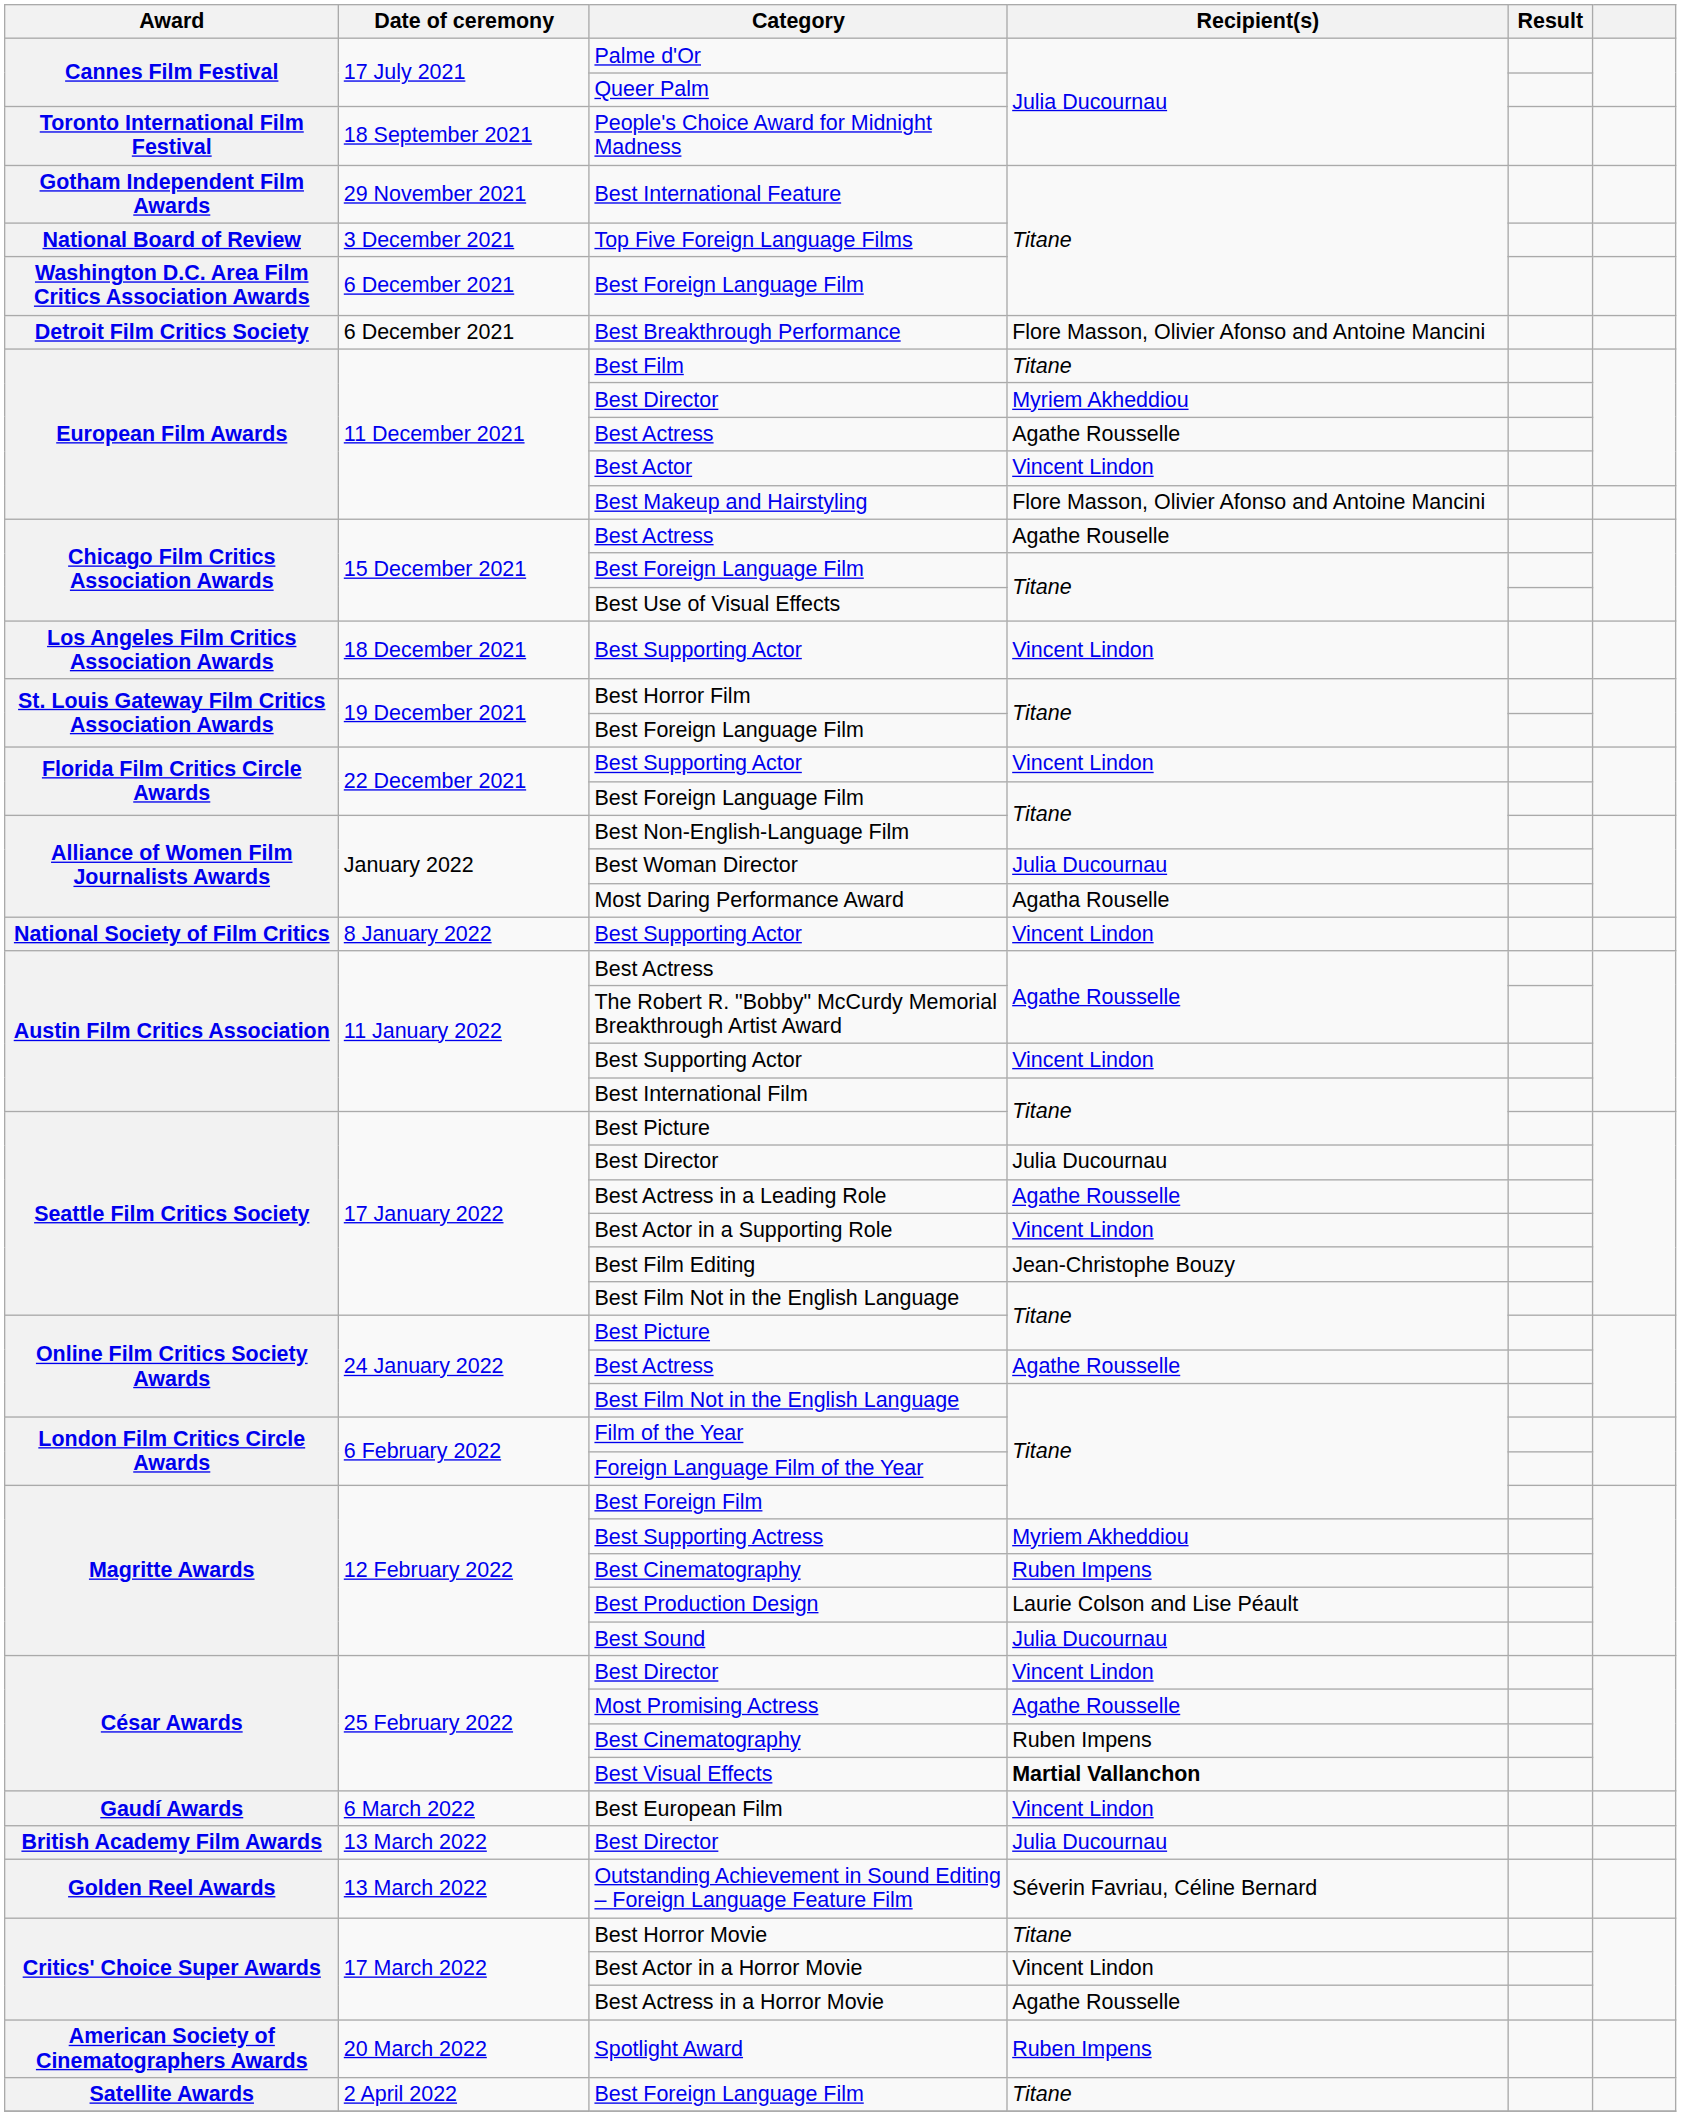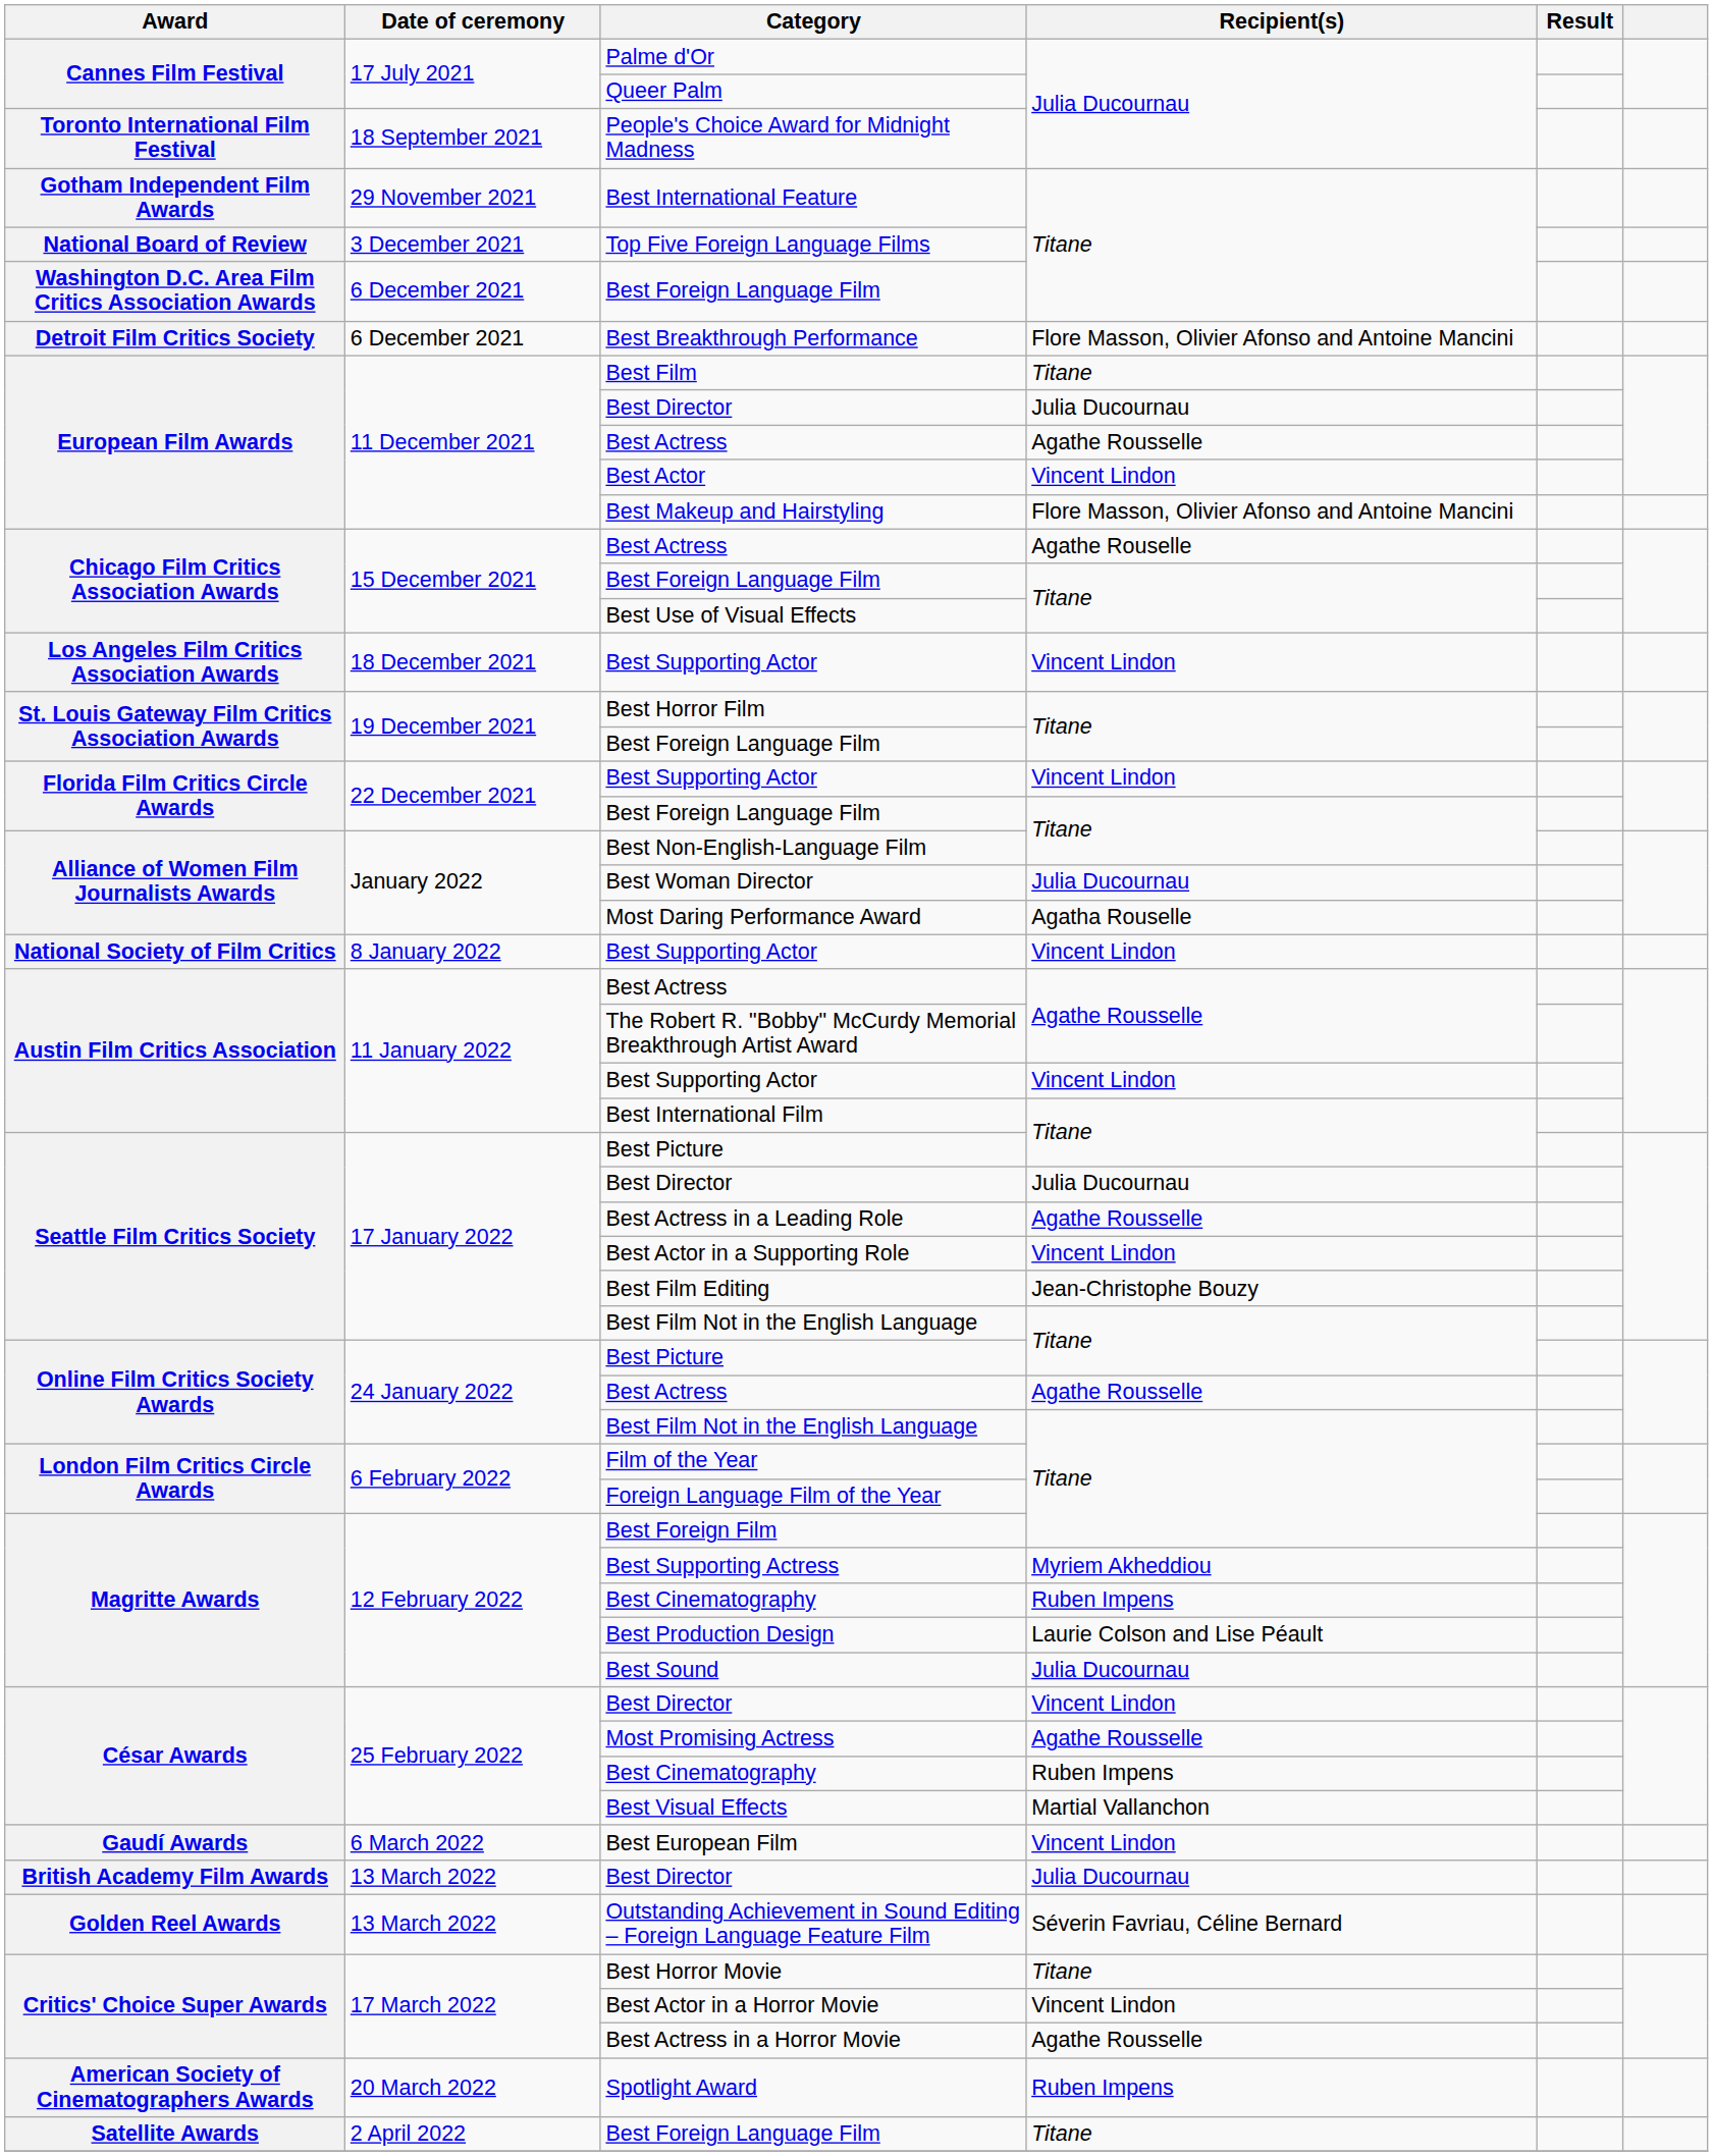European Film Awards / Best Director | Recipient(s): Myriem Akheddiou -> Julia Ducournau
Best Visual Effects | Recipient(s): bold -> normal
